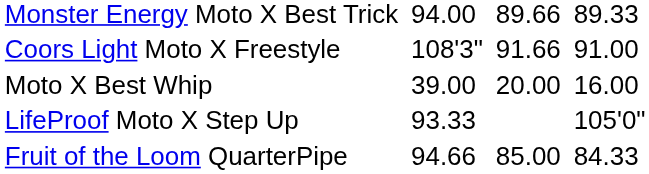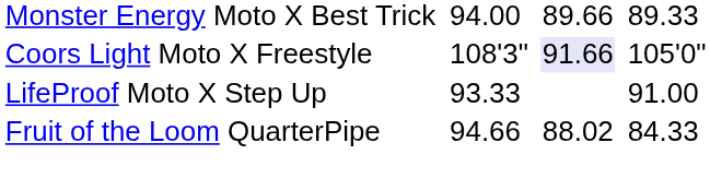Coors Light Moto X Freestyle | column 5: no background -> lavender background
Coors Light Moto X Freestyle | column 7: 91.00 -> 105'0"
- row: Moto X Best Whip | 39.00 | 20.00 | 16.00
LifeProof Moto X Step Up | column 7: 105'0" -> 91.00
Fruit of the Loom QuarterPipe | column 5: 85.00 -> 88.02
